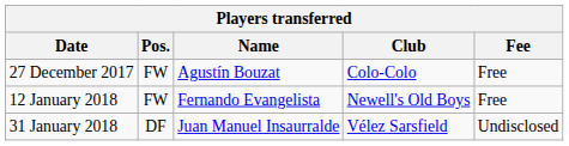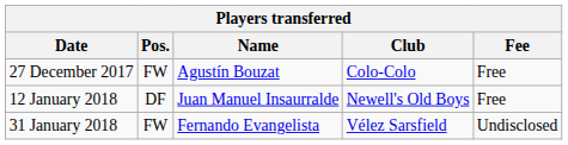12 January 2018 | Pos.: FW -> DF
12 January 2018 | Name: Fernando Evangelista -> Juan Manuel Insaurralde
31 January 2018 | Pos.: DF -> FW
31 January 2018 | Name: Juan Manuel Insaurralde -> Fernando Evangelista
